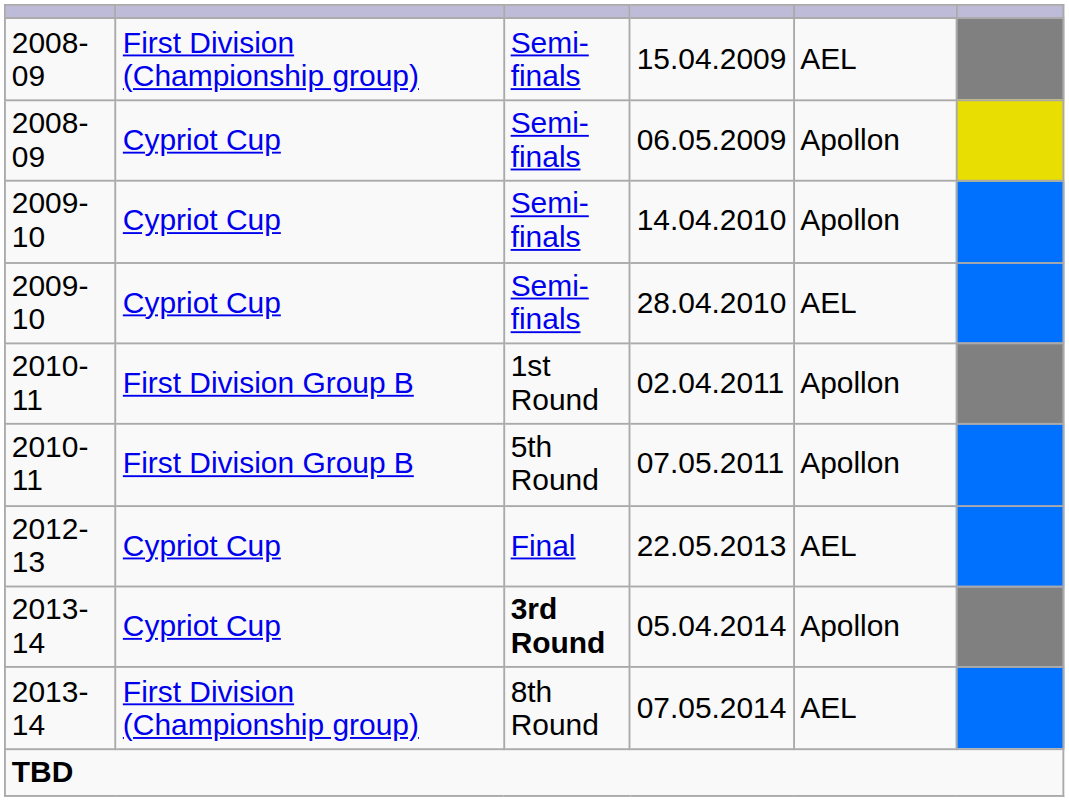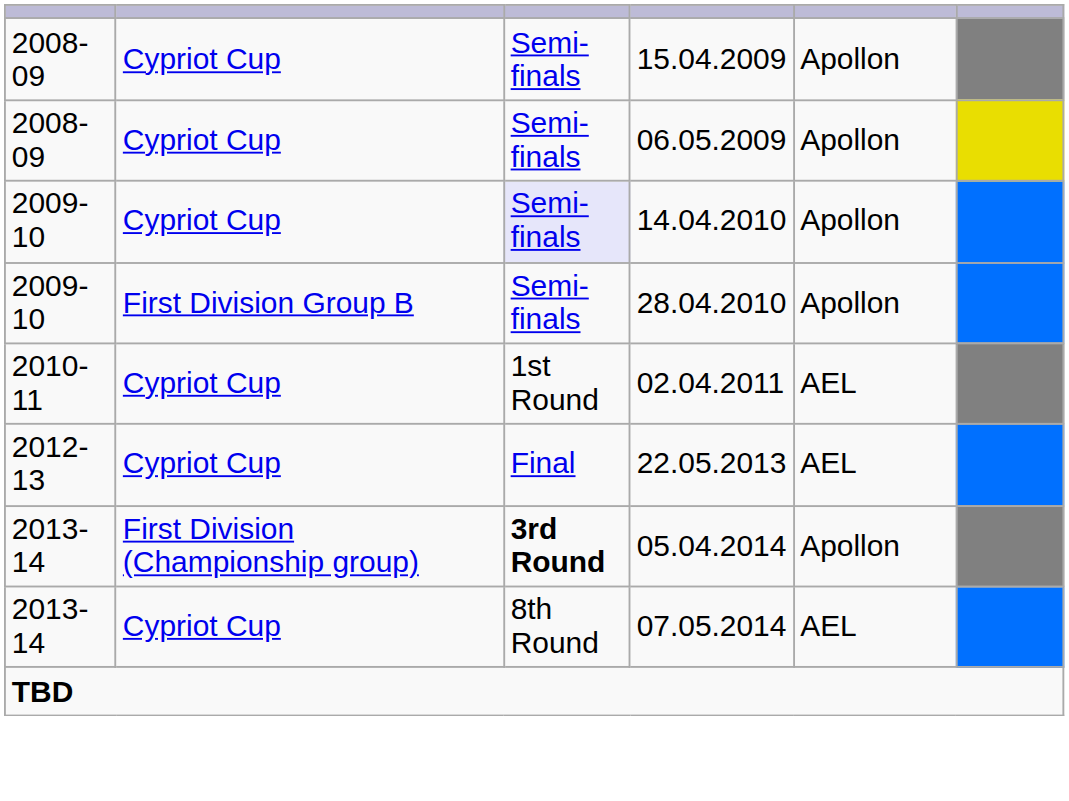15.04.2009 | column 2: First Division (Championship group) -> Cypriot Cup
15.04.2009 | column 5: AEL -> Apollon
14.04.2010 | column 3: no background -> lavender background
28.04.2010 | column 2: Cypriot Cup -> First Division Group B
28.04.2010 | column 5: AEL -> Apollon
02.04.2011 | column 2: First Division Group B -> Cypriot Cup
02.04.2011 | column 5: Apollon -> AEL
- row: 2010-11 | First Division Group B | 5th Round | 07.05.2011 | Apollon
05.04.2014 | column 2: Cypriot Cup -> First Division (Championship group)
07.05.2014 | column 2: First Division (Championship group) -> Cypriot Cup
